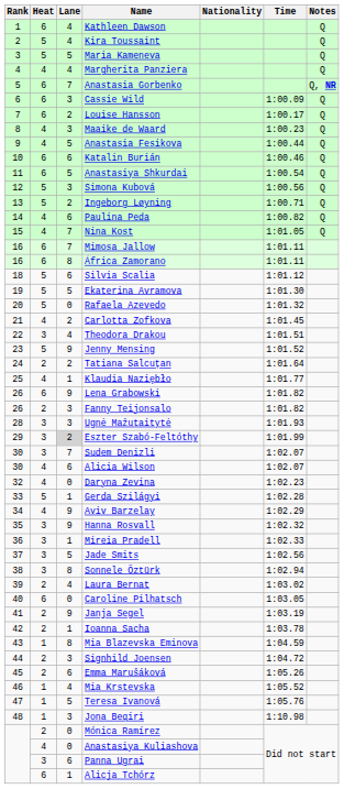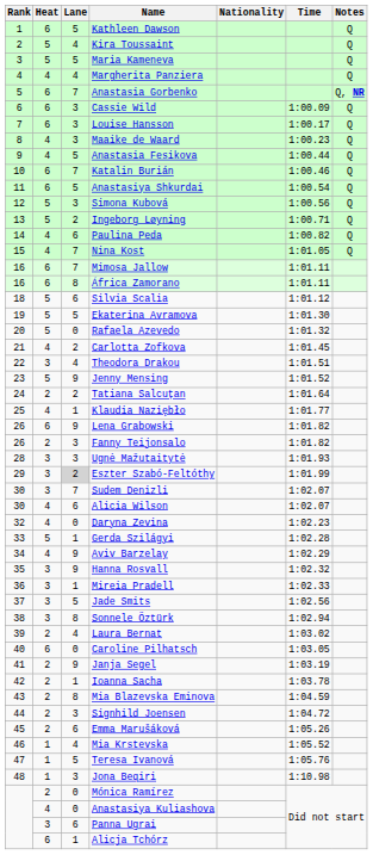Kathleen Dawson | Lane: 4 -> 5
Louise Hansson | Lane: 2 -> 3
Katalin Burián | Lane: 6 -> 7
Mia Blazevska Eminova | Heat: 1 -> 2
